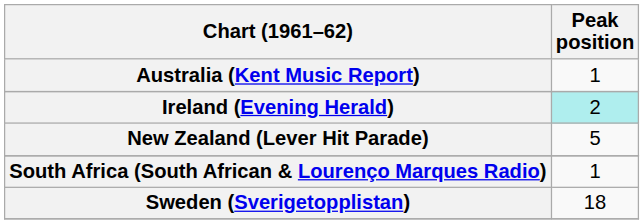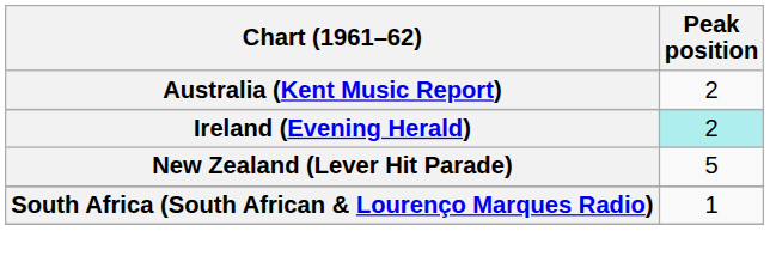Australia (Kent Music Report) | Peak position: 1 -> 2
- row: Sweden (Sverigetopplistan) | 18
